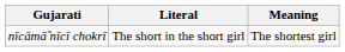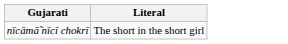- column: Meaning | The shortest girl
